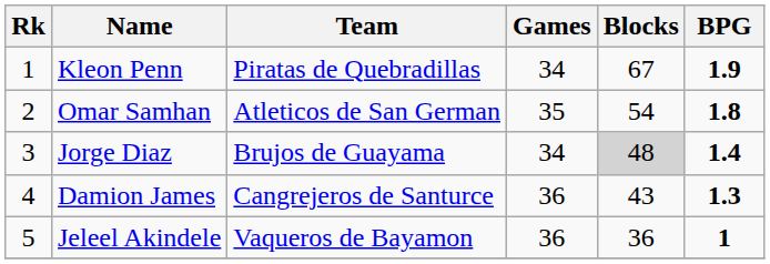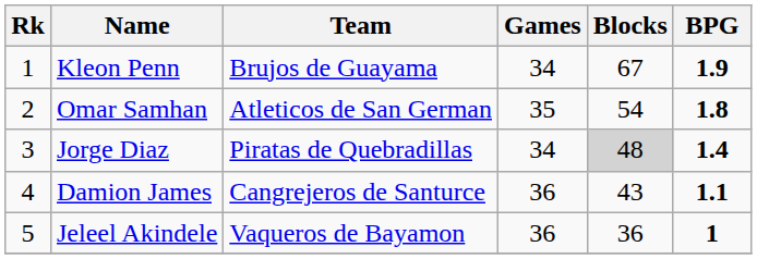Kleon Penn | Team: Piratas de Quebradillas -> Brujos de Guayama
Jorge Diaz | Team: Brujos de Guayama -> Piratas de Quebradillas
Damion James | BPG: 1.3 -> 1.1
